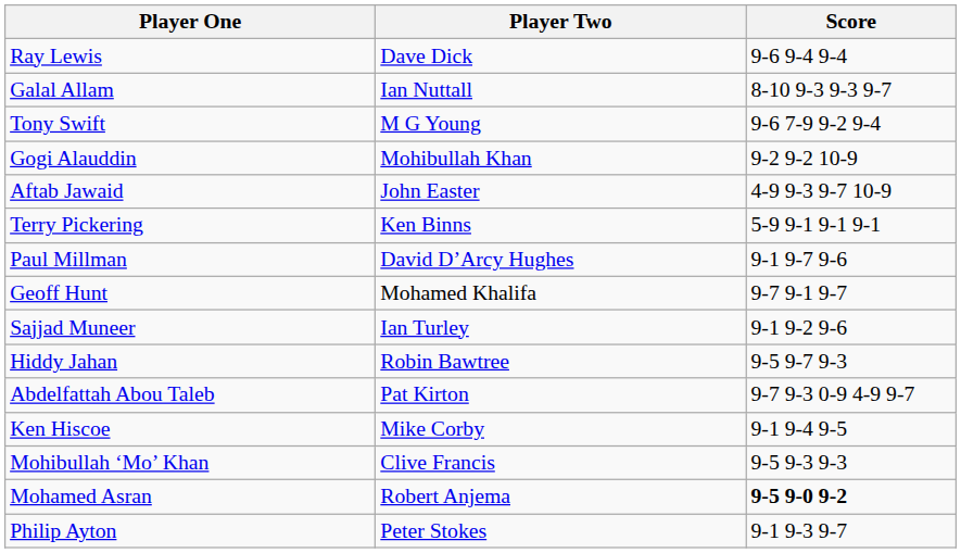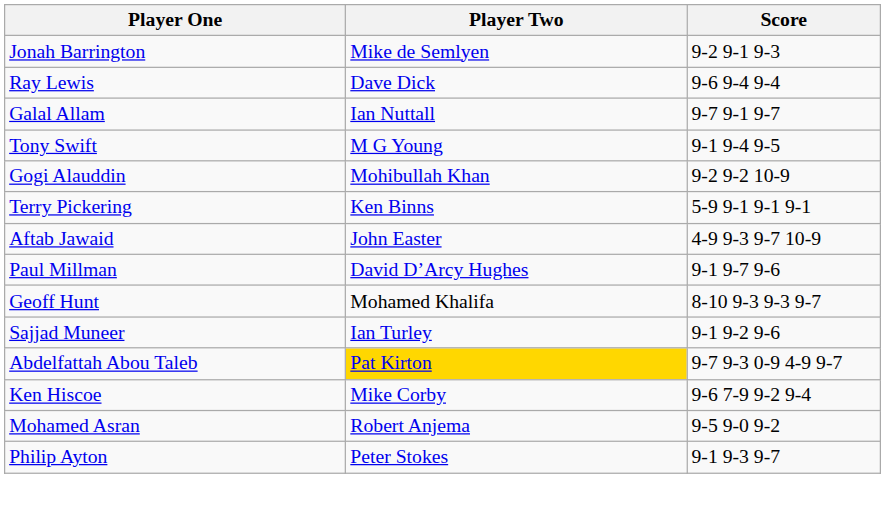+ row: Jonah Barrington | Mike de Semlyen | 9-2 9-1 9-3
Galal Allam | Score: 8-10 9-3 9-3 9-7 -> 9-7 9-1 9-7
Tony Swift | Score: 9-6 7-9 9-2 9-4 -> 9-1 9-4 9-5
rows swapped: Terry Pickering <-> Aftab Jawaid
Geoff Hunt | Score: 9-7 9-1 9-7 -> 8-10 9-3 9-3 9-7
- row: Hiddy Jahan | Robin Bawtree | 9-5 9-7 9-3
Abdelfattah Abou Taleb | Player Two: no background -> gold background
Ken Hiscoe | Score: 9-1 9-4 9-5 -> 9-6 7-9 9-2 9-4
- row: Mohibullah ‘Mo’ Khan | Clive Francis | 9-5 9-3 9-3
Mohamed Asran | Score: bold -> normal
